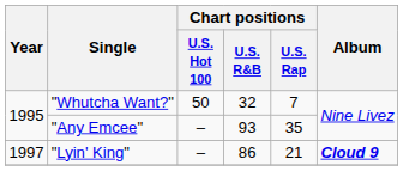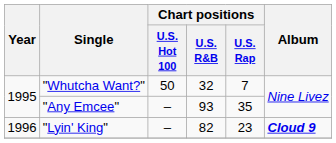"Lyin' King" | Year: 1997 -> 1996
"Lyin' King" | Chart positions / U.S. R&B: 86 -> 82
"Lyin' King" | Chart positions / U.S. Rap: 21 -> 23
